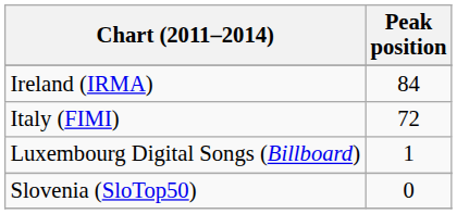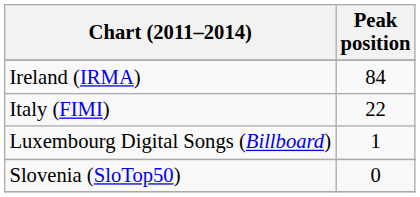Italy (FIMI) | Peak position: 72 -> 22
